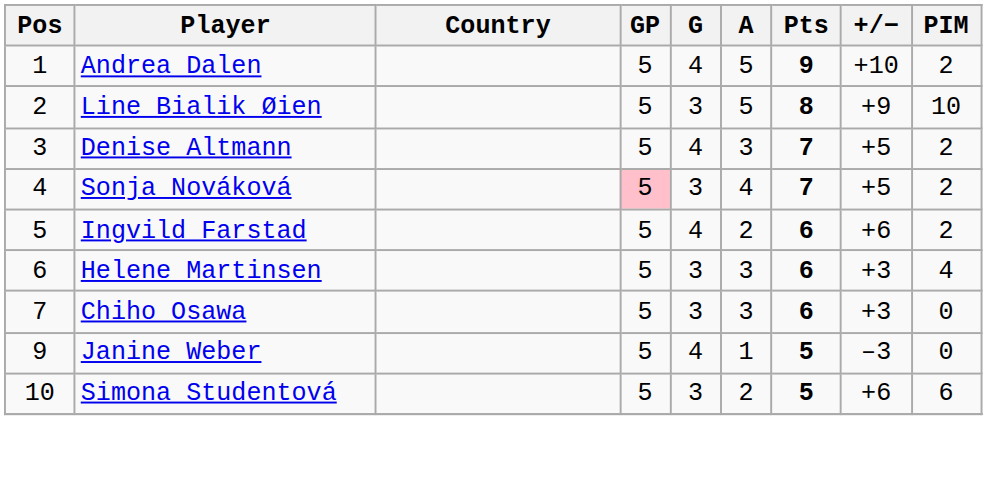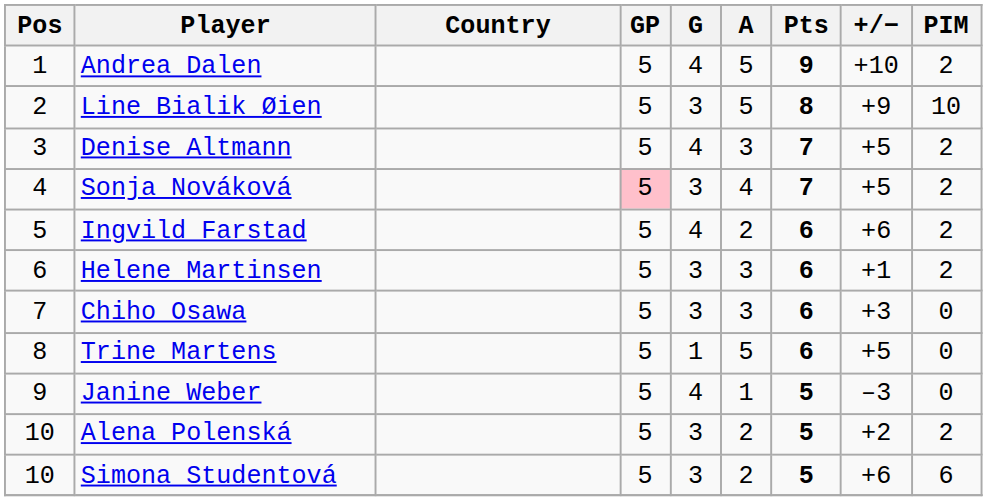Helene Martinsen | +/−: +3 -> +1
Helene Martinsen | PIM: 4 -> 2
+ row: 8 | Trine Martens | 5 | 1 | 5 | 6 | +5 | 0
+ row: 10 | Alena Polenská | 5 | 3 | 2 | 5 | +2 | 2
